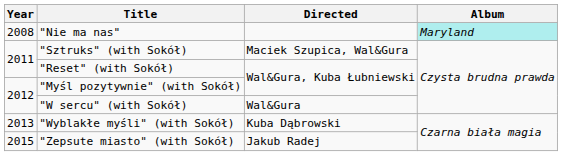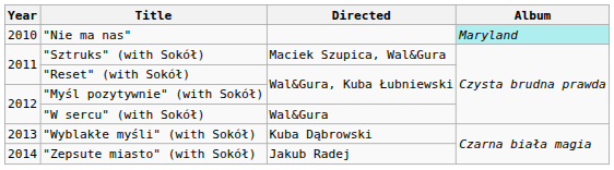"Nie ma nas" | Year: 2008 -> 2010
"Zepsute miasto" (with Sokół) | Year: 2015 -> 2014
